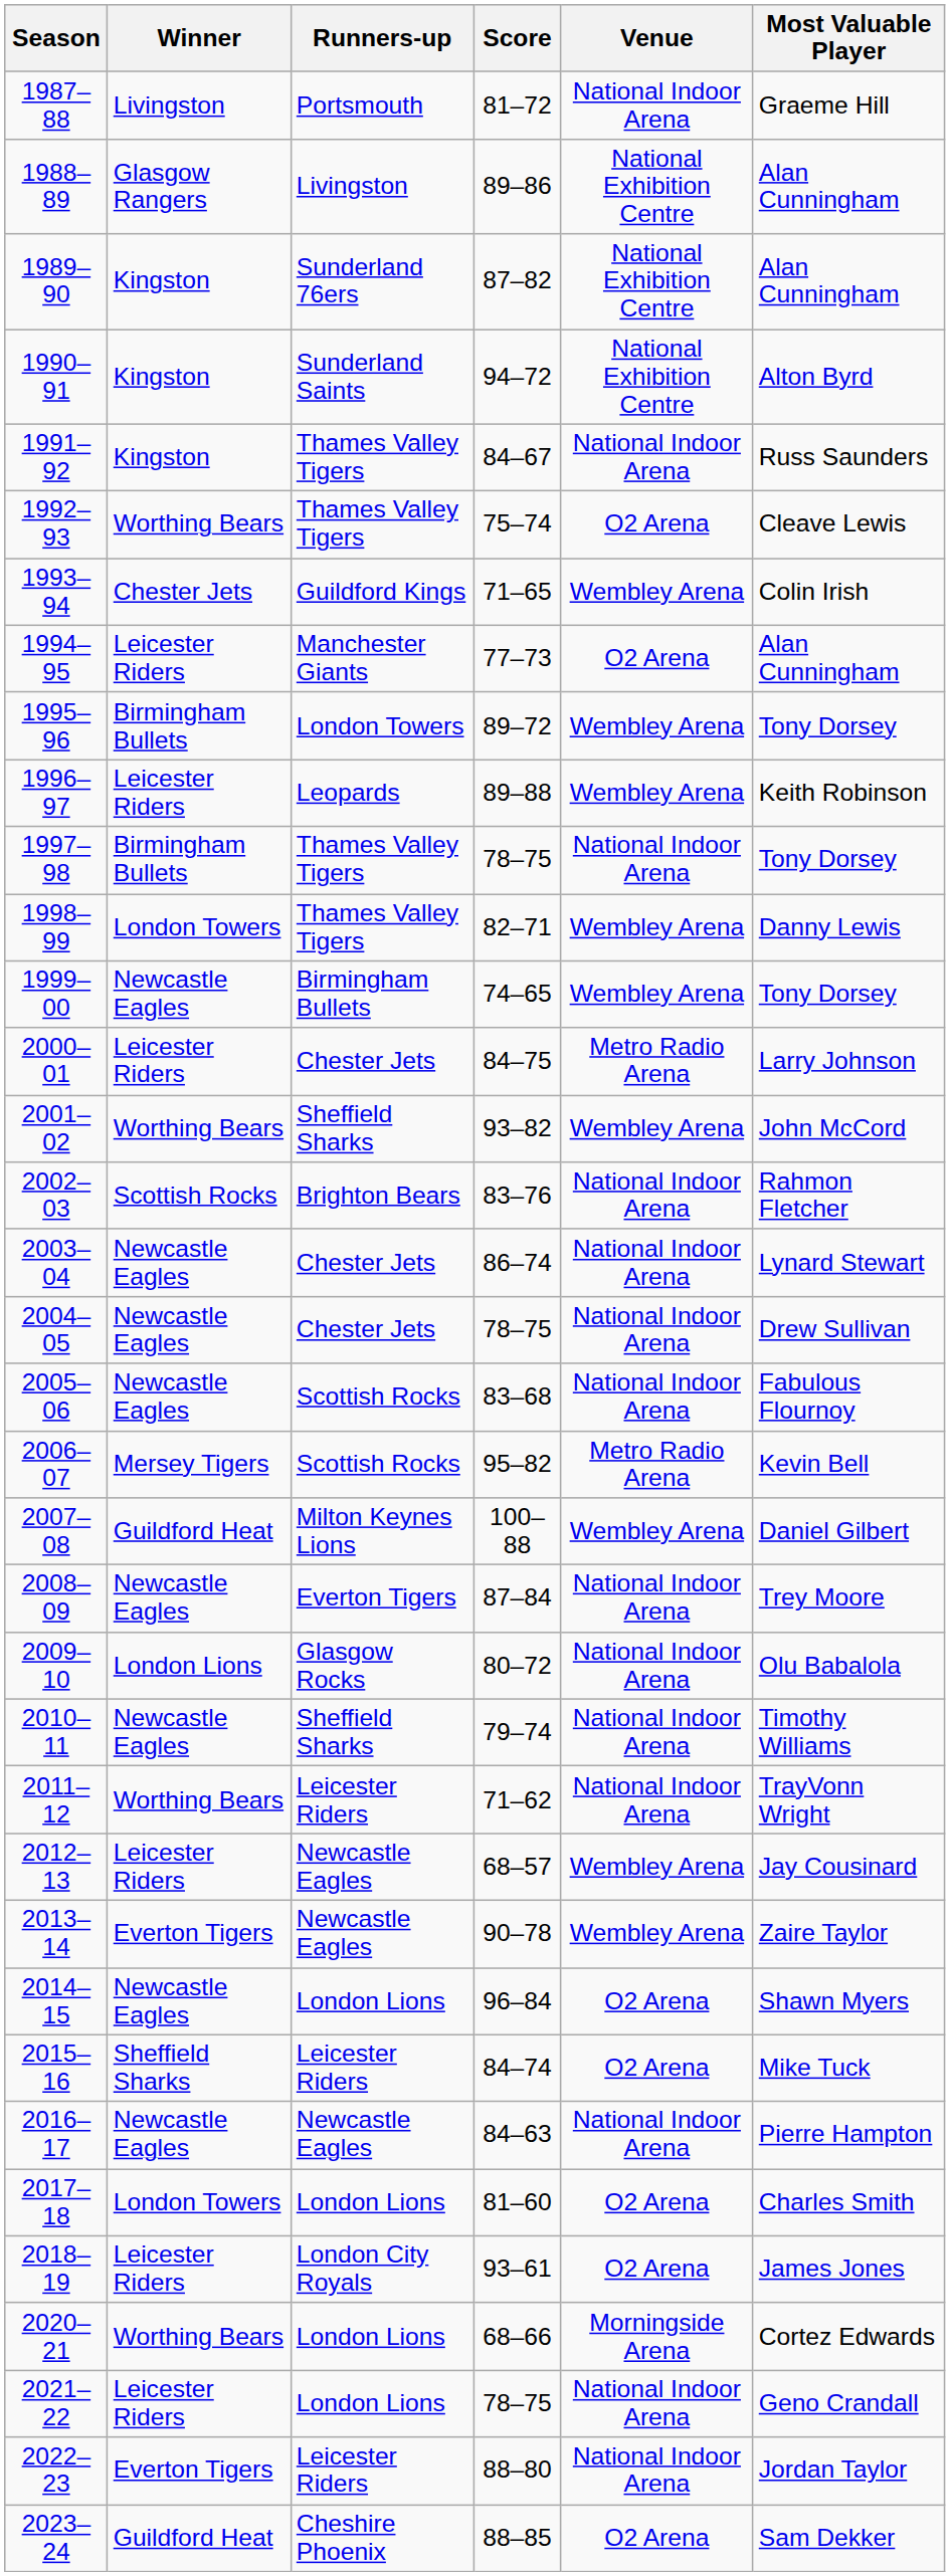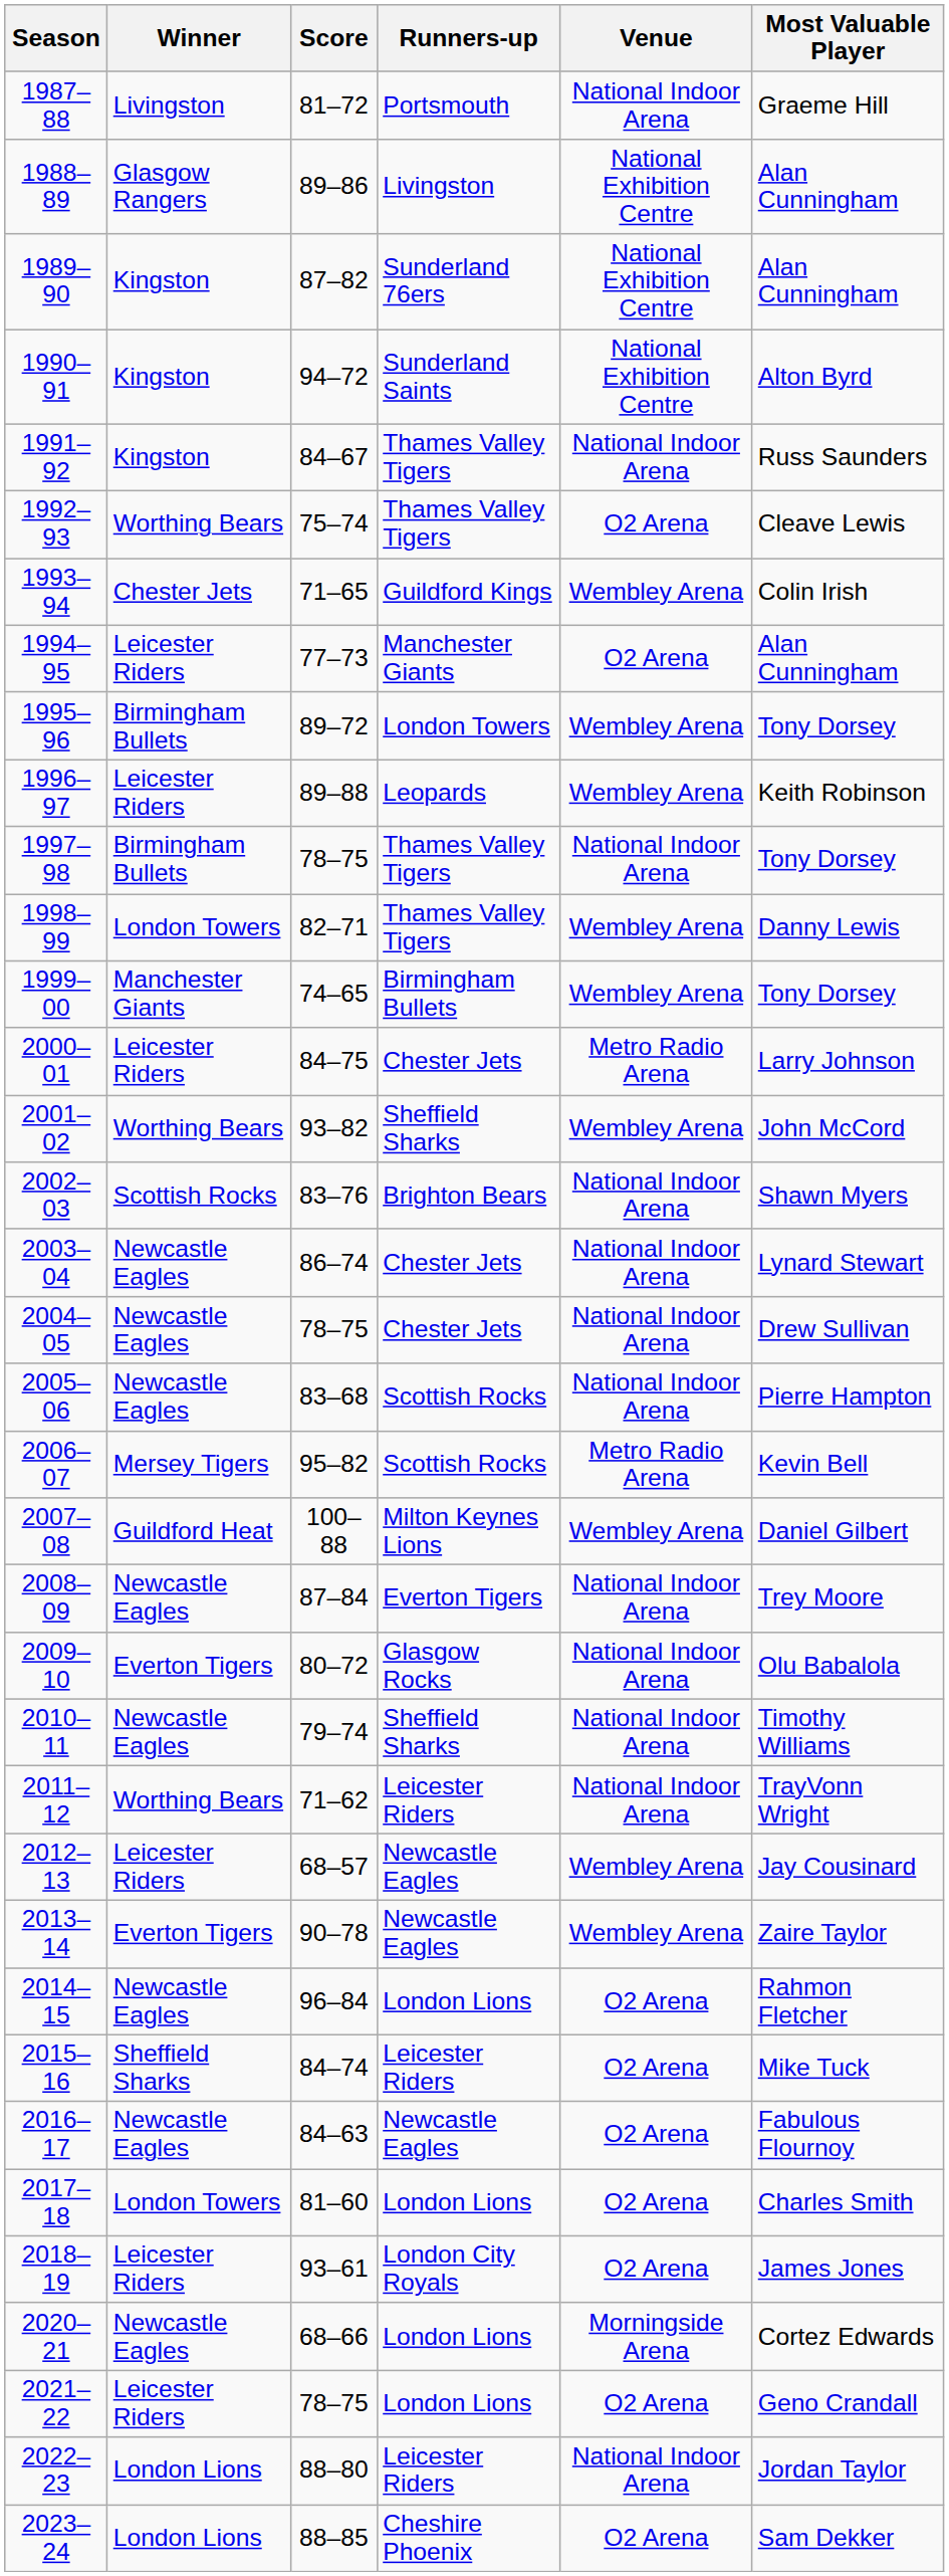columns swapped: Score <-> Runners-up
1999–00 | Winner: Newcastle Eagles -> Manchester Giants
2002–03 | Most Valuable Player: Rahmon Fletcher -> Shawn Myers
2005–06 | Most Valuable Player: Fabulous Flournoy -> Pierre Hampton
2009–10 | Winner: London Lions -> Everton Tigers
2014–15 | Most Valuable Player: Shawn Myers -> Rahmon Fletcher
2016–17 | Venue: National Indoor Arena -> O2 Arena
2016–17 | Most Valuable Player: Pierre Hampton -> Fabulous Flournoy
2020–21 | Winner: Worthing Bears -> Newcastle Eagles
2021–22 | Venue: National Indoor Arena -> O2 Arena
2022–23 | Winner: Everton Tigers -> London Lions
2023–24 | Winner: Guildford Heat -> London Lions
